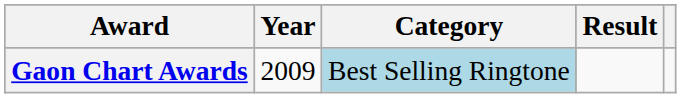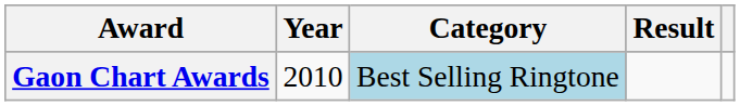Gaon Chart Awards | Year: 2009 -> 2010
